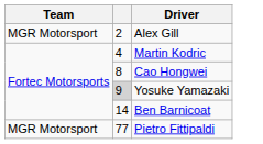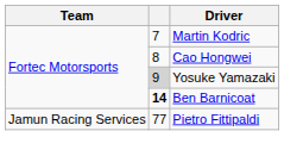- row: MGR Motorsport | 2 | Alex Gill
Martin Kodric | column 2: 4 -> 7
Ben Barnicoat | column 2: normal -> bold
Pietro Fittipaldi | Team: MGR Motorsport -> Jamun Racing Services
